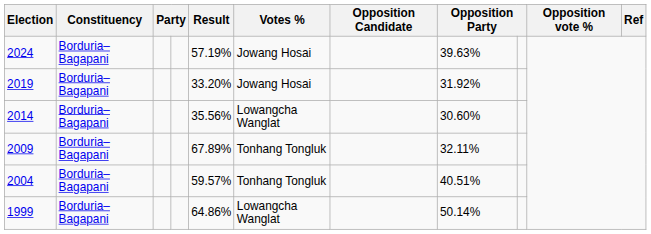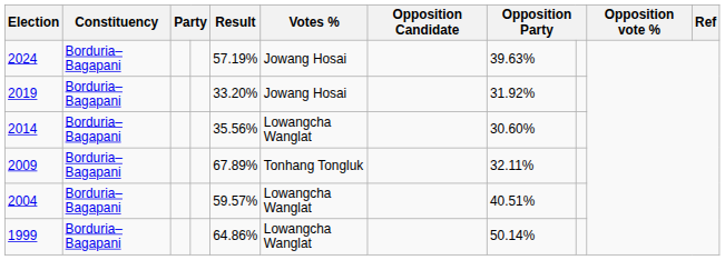2004 | Votes %: Tonhang Tongluk -> Lowangcha Wanglat
